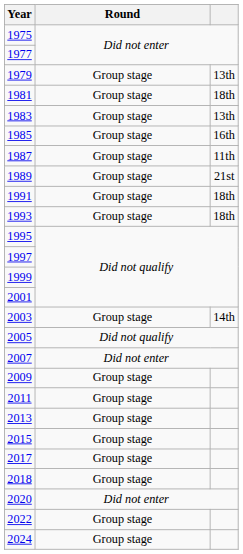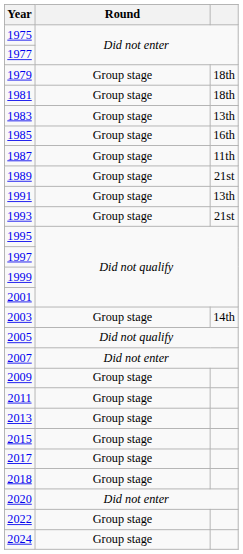1979 | column 3: 13th -> 18th
1991 | column 3: 18th -> 13th
1993 | column 3: 18th -> 21st
